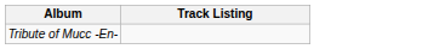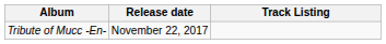+ column: Release date | November 22, 2017
